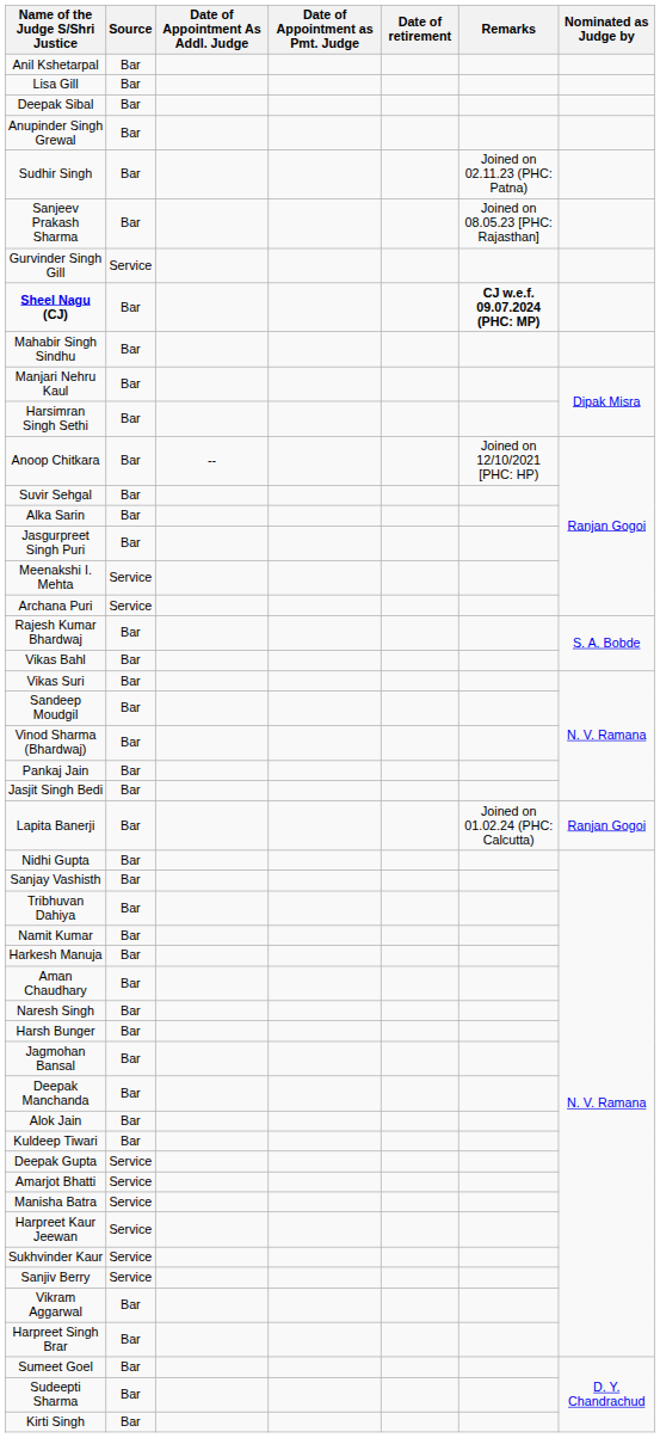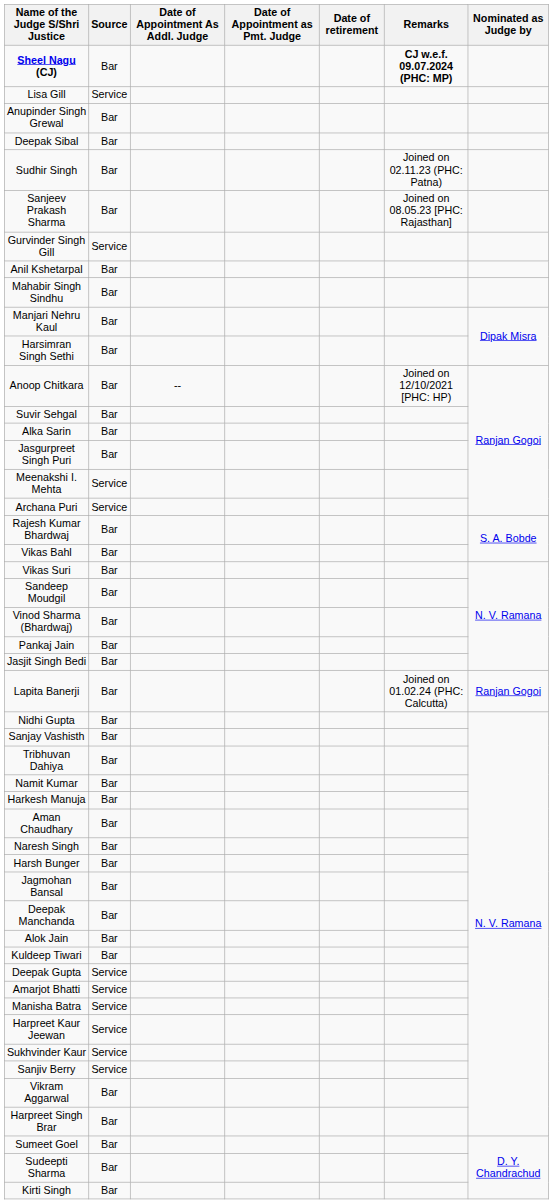rows swapped: Sheel Nagu (CJ) <-> Anil Kshetarpal
Lisa Gill | Source: Bar -> Service
rows swapped: Deepak Sibal <-> Anupinder Singh Grewal
